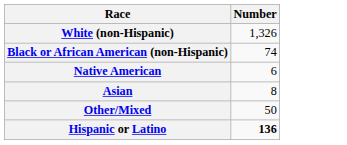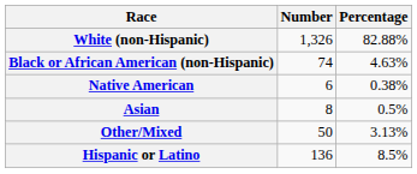+ column: Percentage | 82.88% | 4.63% | 0.38% | 0.5% | 3.13% | 8.5%
Hispanic or Latino | Number: bold -> normal
